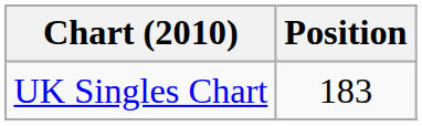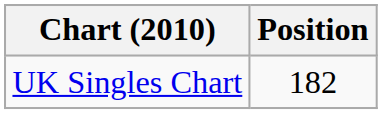UK Singles Chart | Position: 183 -> 182
